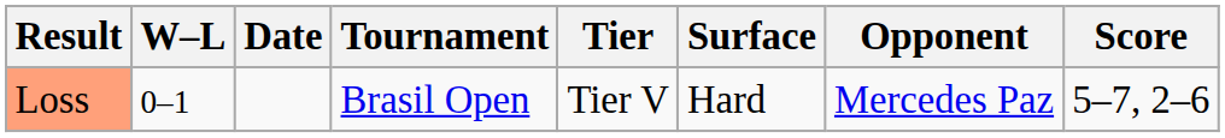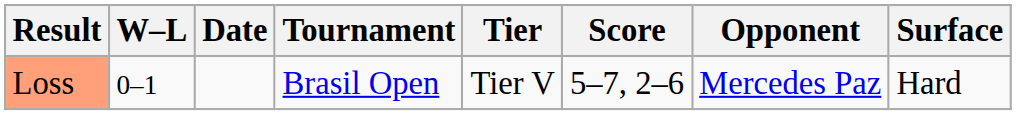columns swapped: Surface <-> Score
